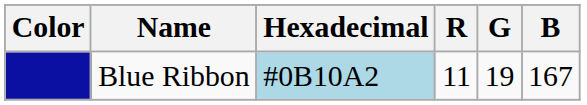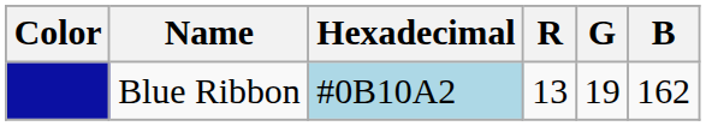Blue Ribbon | R: 11 -> 13
Blue Ribbon | B: 167 -> 162
